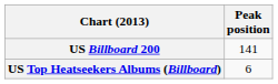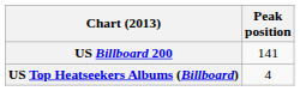US Top Heatseekers Albums (Billboard) | Peak position: 6 -> 4
